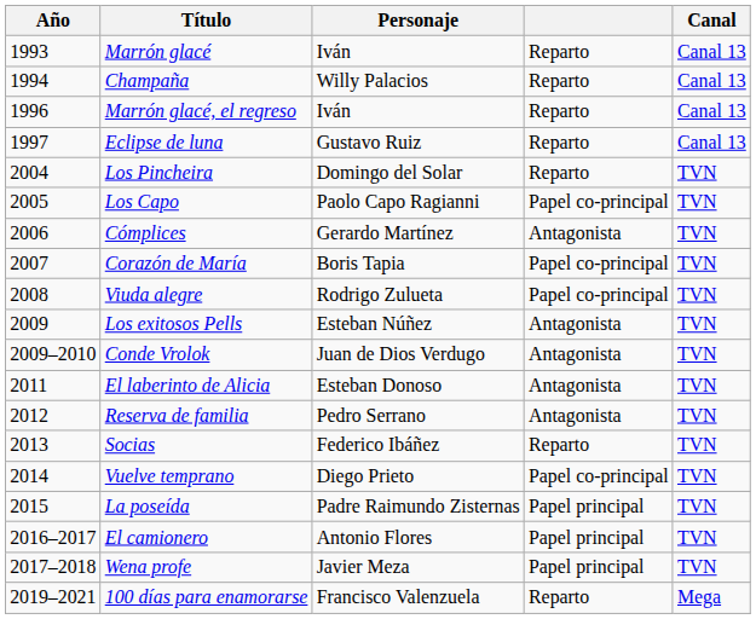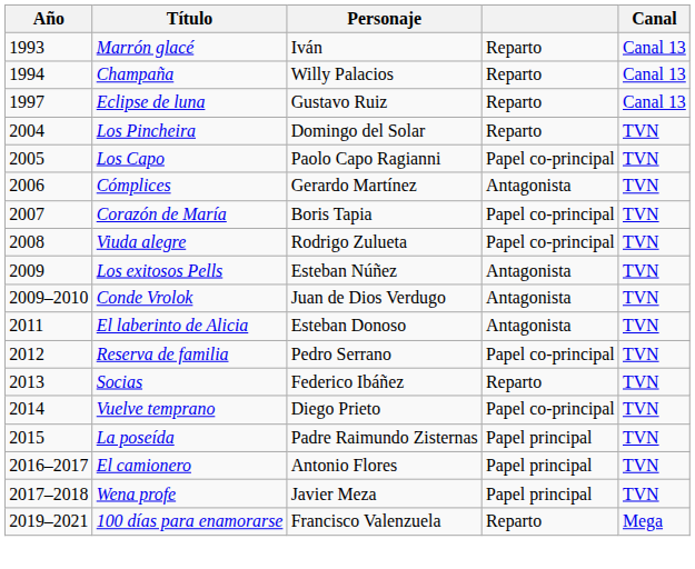- row: 1996 | Marrón glacé, el regreso | Iván | Reparto | Canal 13
Reserva de familia | column 4: Antagonista -> Papel co-principal
